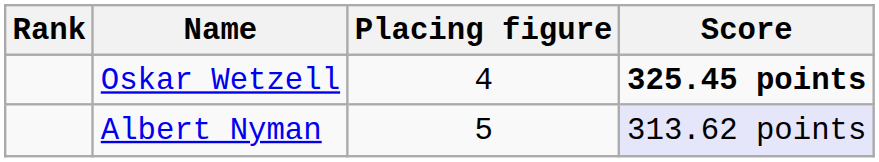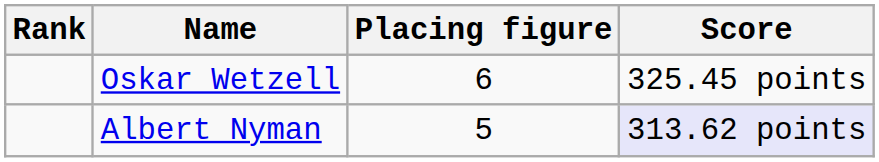Oskar Wetzell | Placing figure: 4 -> 6
Oskar Wetzell | Score: bold -> normal
